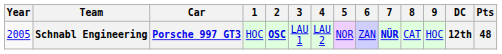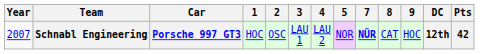- column: 6 | ZAN
Schnabl Engineering | Year: 2005 -> 2007
Schnabl Engineering | 2: bold -> normal
Schnabl Engineering | Pts: 48 -> 42
